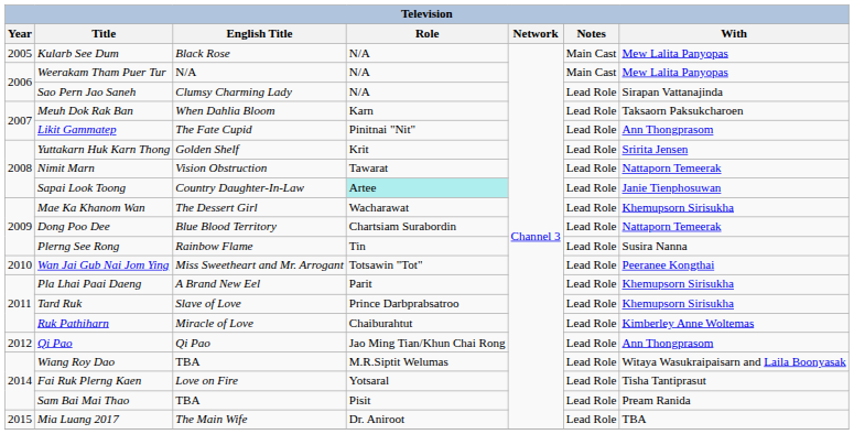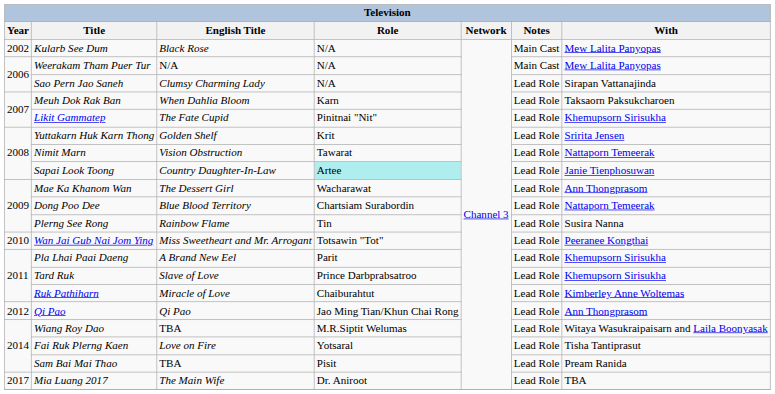Kularb See Dum | Year: 2005 -> 2002
Likit Gammatep | With: Ann Thongprasom -> Khemupsorn Sirisukha
Mae Ka Khanom Wan | With: Khemupsorn Sirisukha -> Ann Thongprasom
Mia Luang 2017 | Year: 2015 -> 2017
